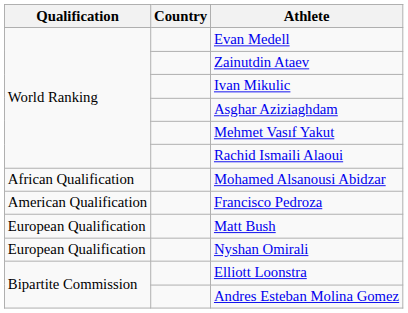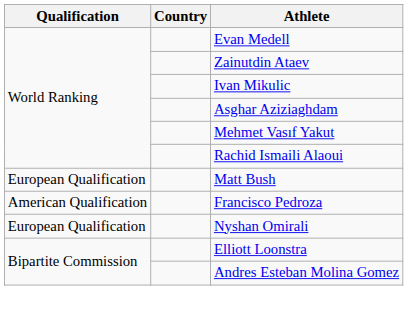- row: African Qualification | Mohamed Alsanousi Abidzar
rows swapped: Francisco Pedroza <-> Matt Bush
